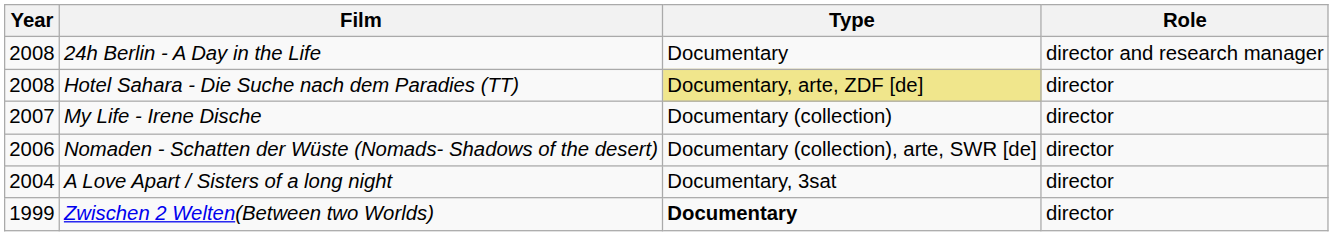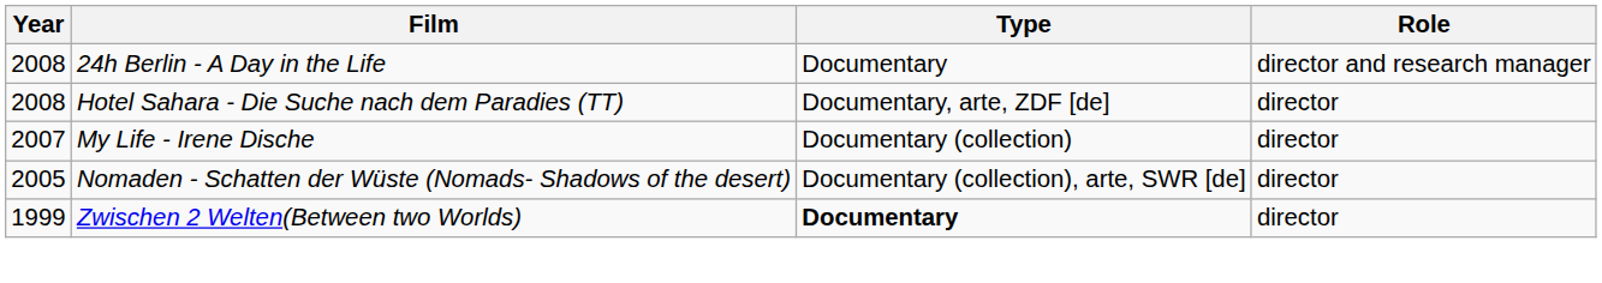Hotel Sahara - Die Suche nach dem Paradies (TT) | Type: khaki background -> no background
Nomaden - Schatten der Wüste (Nomads- Shadows of the desert) | Year: 2006 -> 2005
- row: 2004 | A Love Apart / Sisters of a long night | Documentary, 3sat | director
